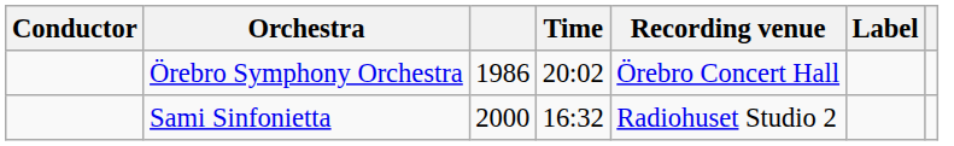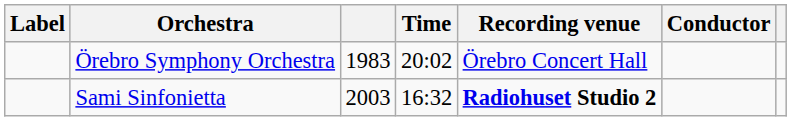columns swapped: Conductor <-> Label
Örebro Symphony Orchestra | column 3: 1986 -> 1983
Sami Sinfonietta | column 3: 2000 -> 2003
Sami Sinfonietta | Recording venue: normal -> bold
